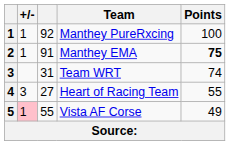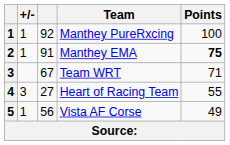Team WRT | column 3: 31 -> 67
Team WRT | Points: 74 -> 71
Vista AF Corse | +/-: pink background -> no background
Vista AF Corse | column 3: 55 -> 56
